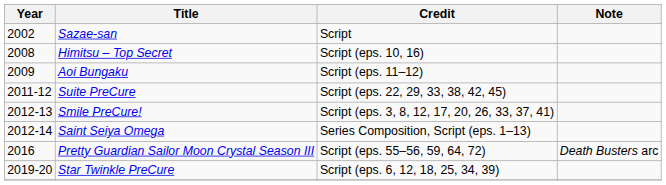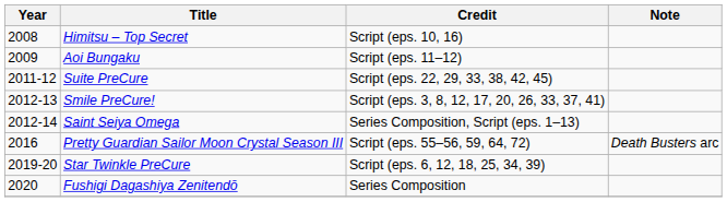- row: 2002 | Sazae-san | Script
+ row: 2020 | Fushigi Dagashiya Zenitendō | Series Composition
